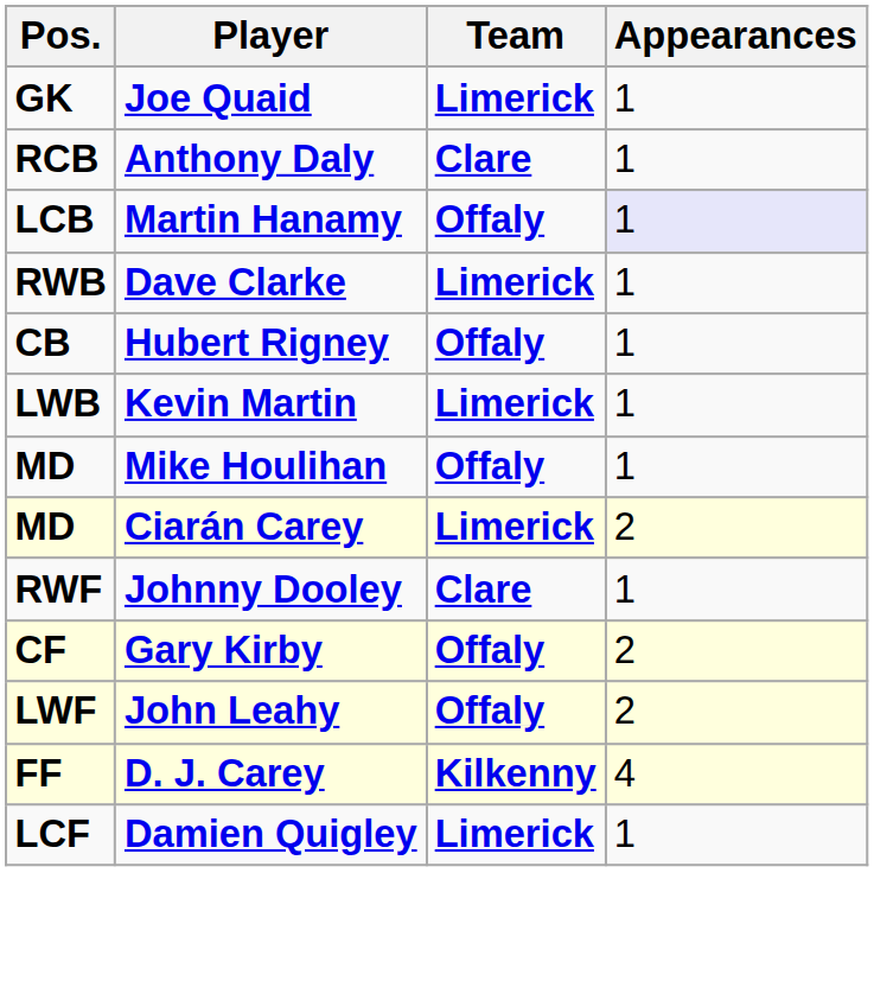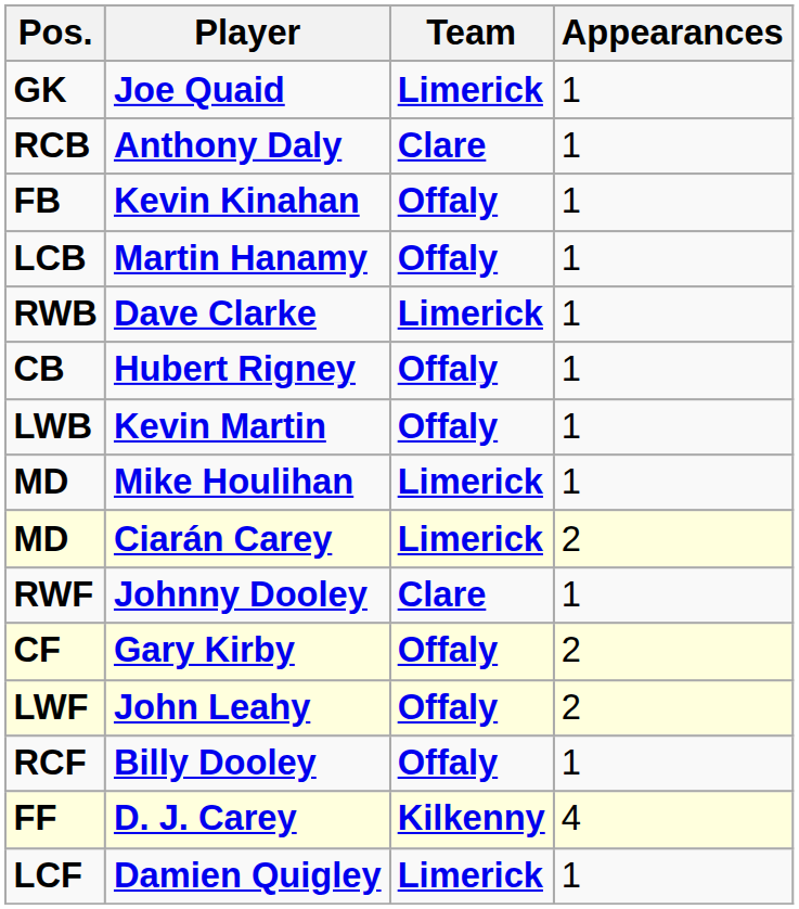+ row: FB | Kevin Kinahan | Offaly | 1
Martin Hanamy | Appearances: lavender background -> no background
Kevin Martin | Team: Limerick -> Offaly
Mike Houlihan | Team: Offaly -> Limerick
+ row: RCF | Billy Dooley | Offaly | 1
